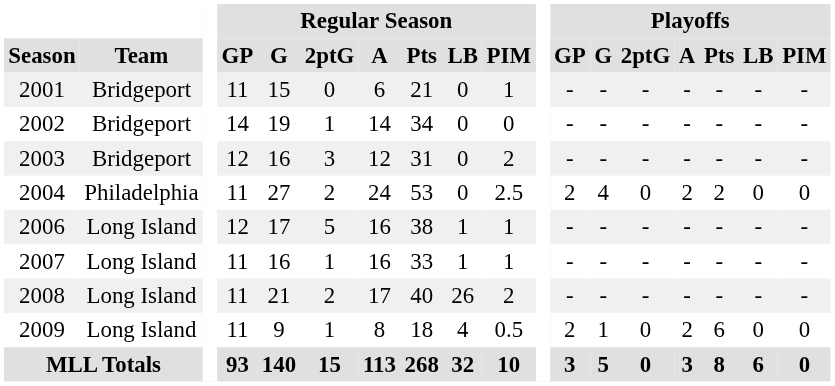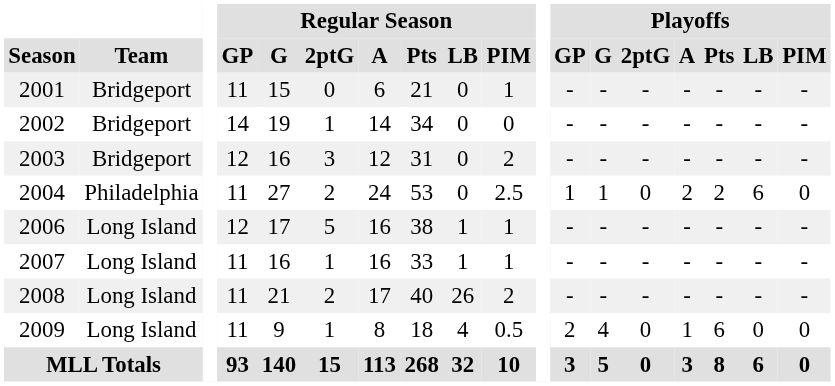2004 | Playoffs / GP: 2 -> 1
2004 | Playoffs / G: 4 -> 1
2004 | Playoffs / LB: 0 -> 6
2009 | Playoffs / G: 1 -> 4
2009 | Playoffs / A: 2 -> 1
